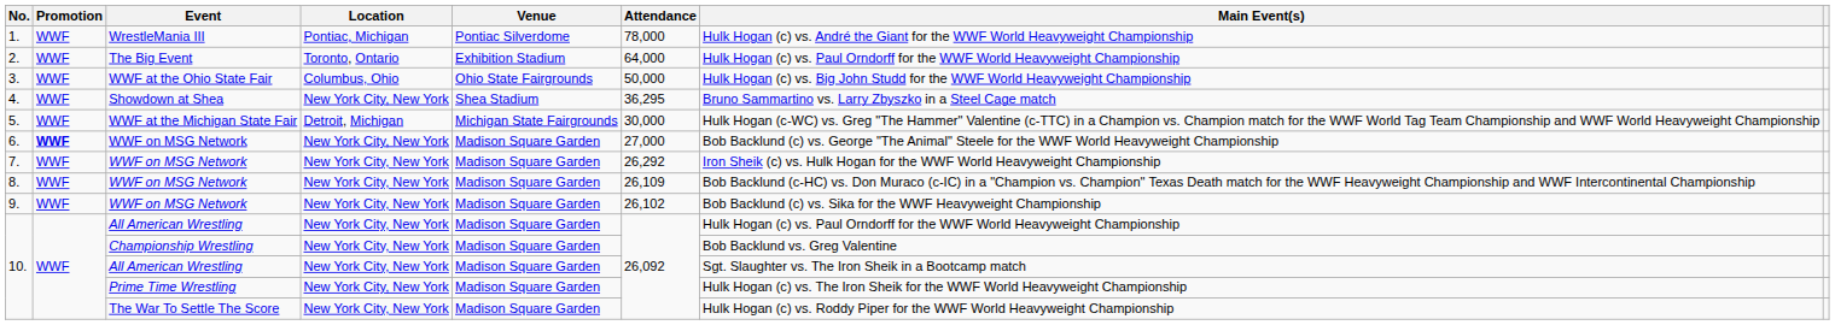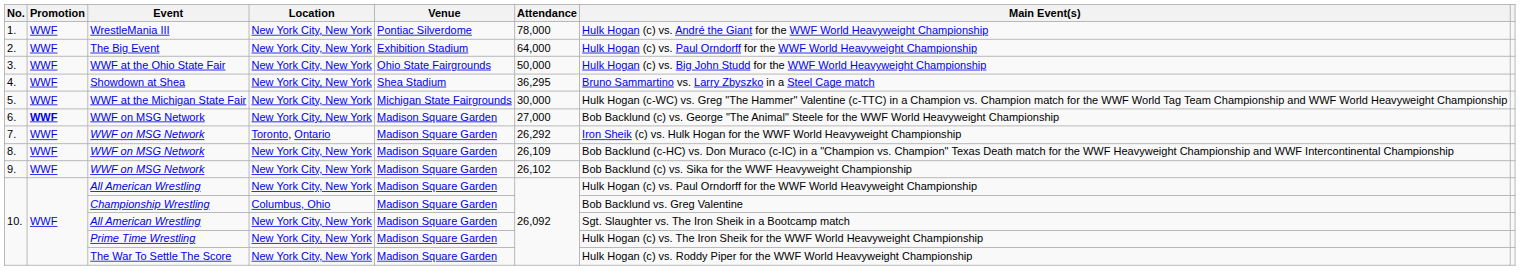1. | Location: Pontiac, Michigan -> New York City, New York
2. | Location: Toronto, Ontario -> New York City, New York
3. | Location: Columbus, Ohio -> New York City, New York
5. | Location: Detroit, Michigan -> New York City, New York
7. | Location: New York City, New York -> Toronto, Ontario
10. / Championship Wrestling | Location: New York City, New York -> Columbus, Ohio
